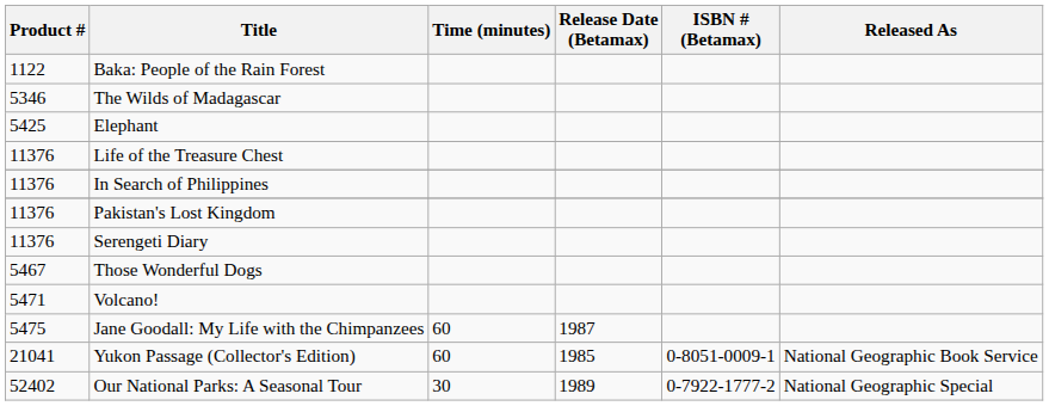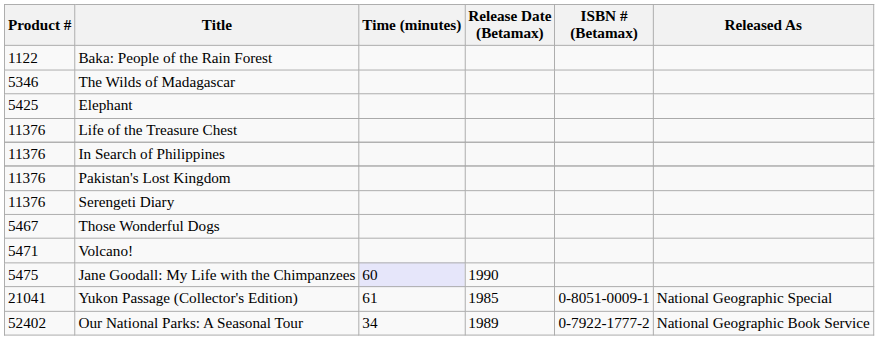Jane Goodall: My Life with the Chimpanzees | Time (minutes): no background -> lavender background
Jane Goodall: My Life with the Chimpanzees | Release Date (Betamax): 1987 -> 1990
Yukon Passage (Collector's Edition) | Time (minutes): 60 -> 61
Yukon Passage (Collector's Edition) | Released As: National Geographic Book Service -> National Geographic Special
Our National Parks: A Seasonal Tour | Time (minutes): 30 -> 34
Our National Parks: A Seasonal Tour | Released As: National Geographic Special -> National Geographic Book Service
